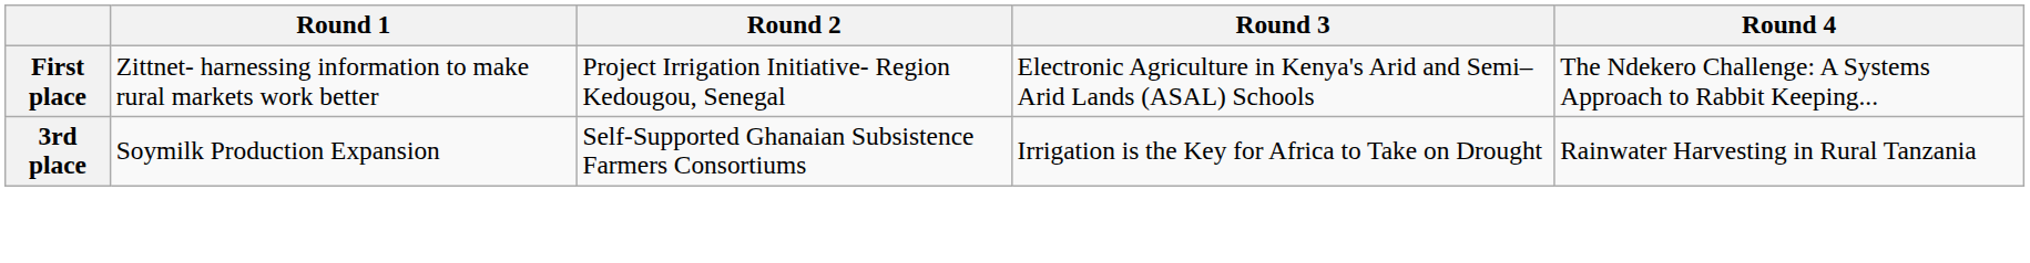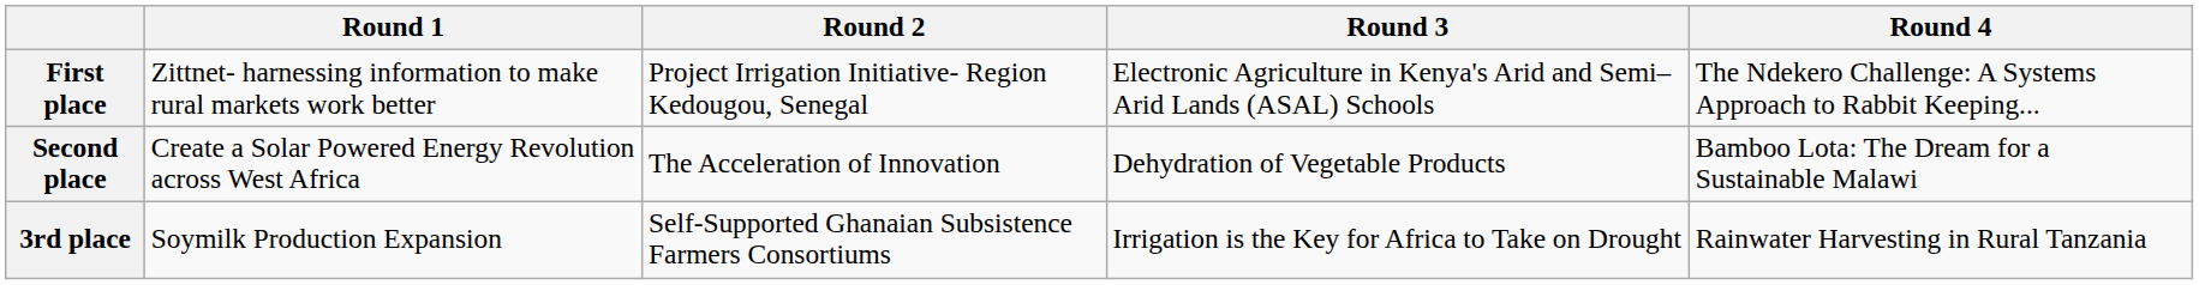+ row: Second place | Create a Solar Powered Energy Revolution across West Africa | The Acceleration of Innovation | Dehydration of Vegetable Products | Bamboo Lota: The Dream for a Sustainable Malawi
